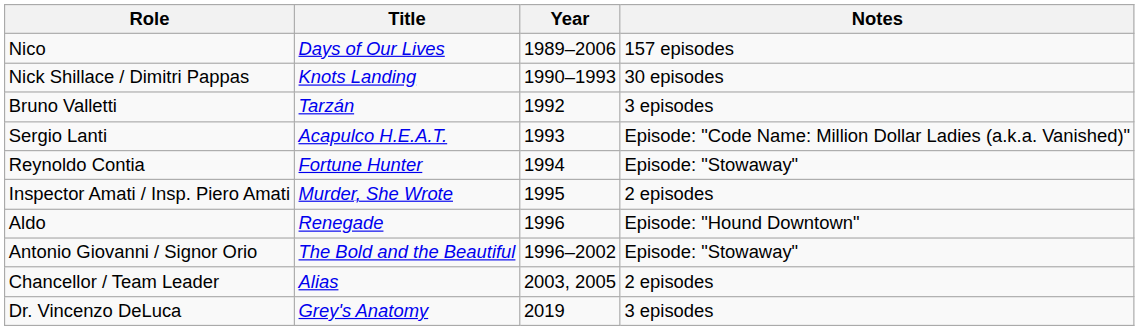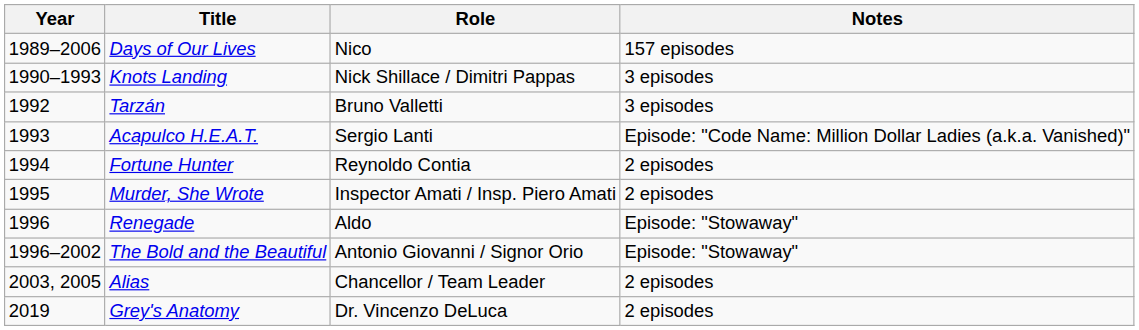columns swapped: Year <-> Role
Knots Landing | Notes: 30 episodes -> 3 episodes
Fortune Hunter | Notes: Episode: "Stowaway" -> 2 episodes
Renegade | Notes: Episode: "Hound Downtown" -> Episode: "Stowaway"
Grey's Anatomy | Notes: 3 episodes -> 2 episodes
